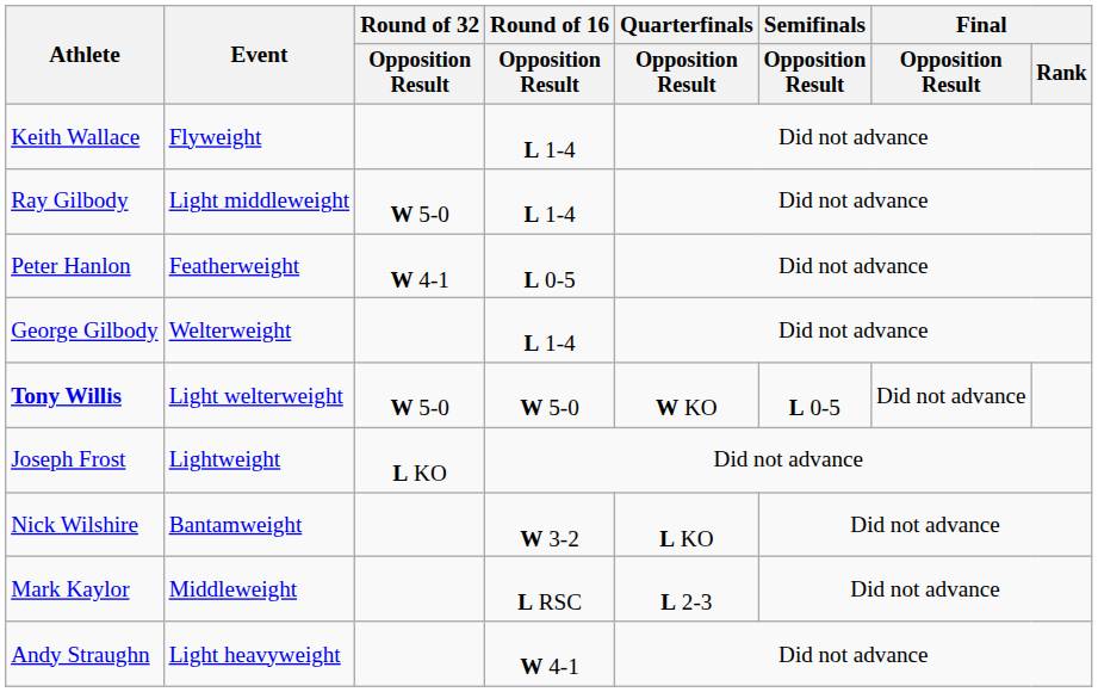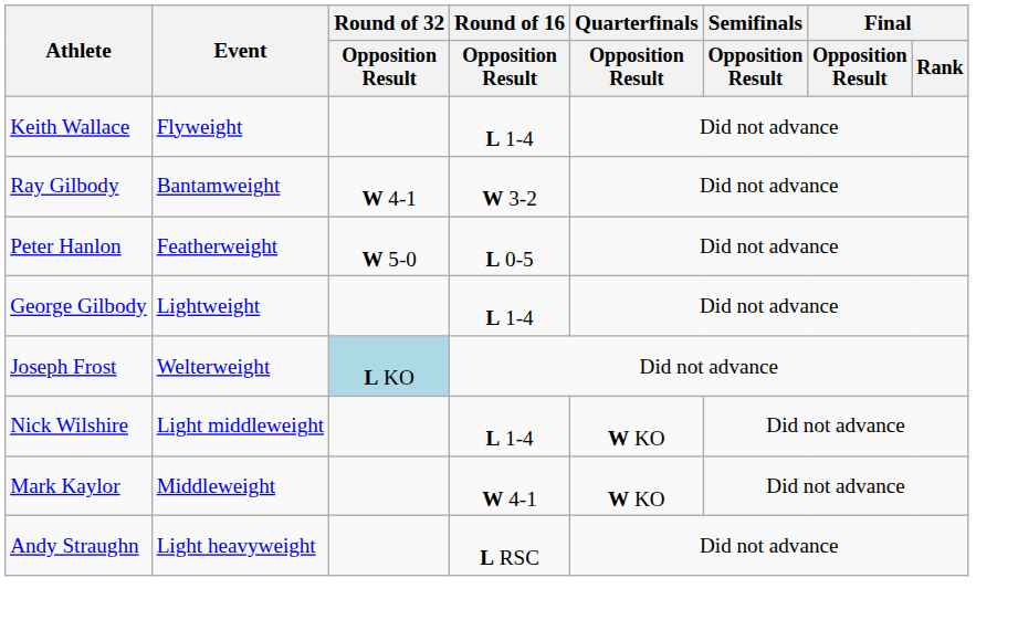Ray Gilbody | Event: Light middleweight -> Bantamweight
Ray Gilbody | Round of 32 / Opposition Result: W 5-0 -> W 4-1
Ray Gilbody | Round of 16 / Opposition Result: L 1-4 -> W 3-2
Peter Hanlon | Round of 32 / Opposition Result: W 4-1 -> W 5-0
George Gilbody | Event: Welterweight -> Lightweight
- row: Tony Willis | Light welterweight | W 5-0 | W 5-0 | W KO | L 0-5 | Did not advance
Joseph Frost | Event: Lightweight -> Welterweight
Joseph Frost | Round of 32 / Opposition Result: no background -> lightblue background
Nick Wilshire | Event: Bantamweight -> Light middleweight
Nick Wilshire | Round of 16 / Opposition Result: W 3-2 -> L 1-4
Nick Wilshire | Quarterfinals / Opposition Result: L KO -> W KO
Mark Kaylor | Round of 16 / Opposition Result: L RSC -> W 4-1
Mark Kaylor | Quarterfinals / Opposition Result: L 2-3 -> W KO
Andy Straughn | Round of 16 / Opposition Result: W 4-1 -> L RSC
